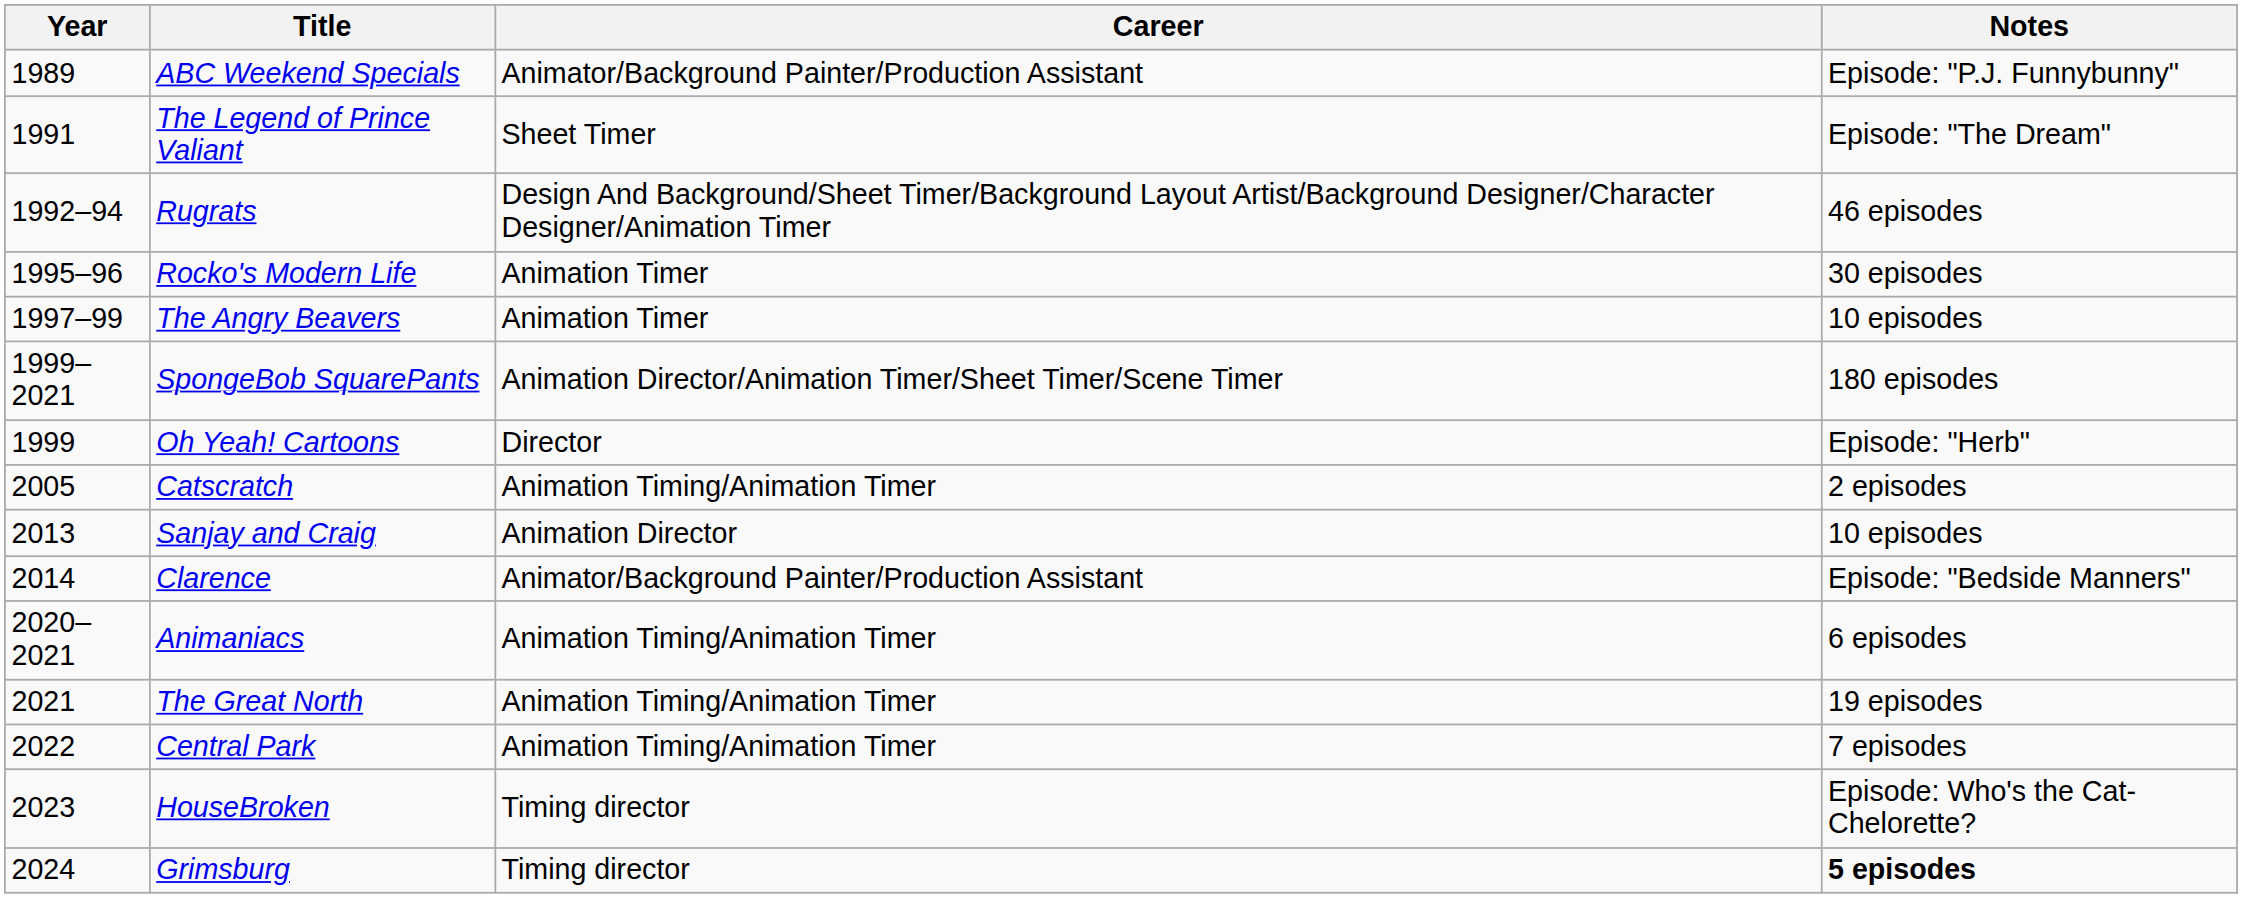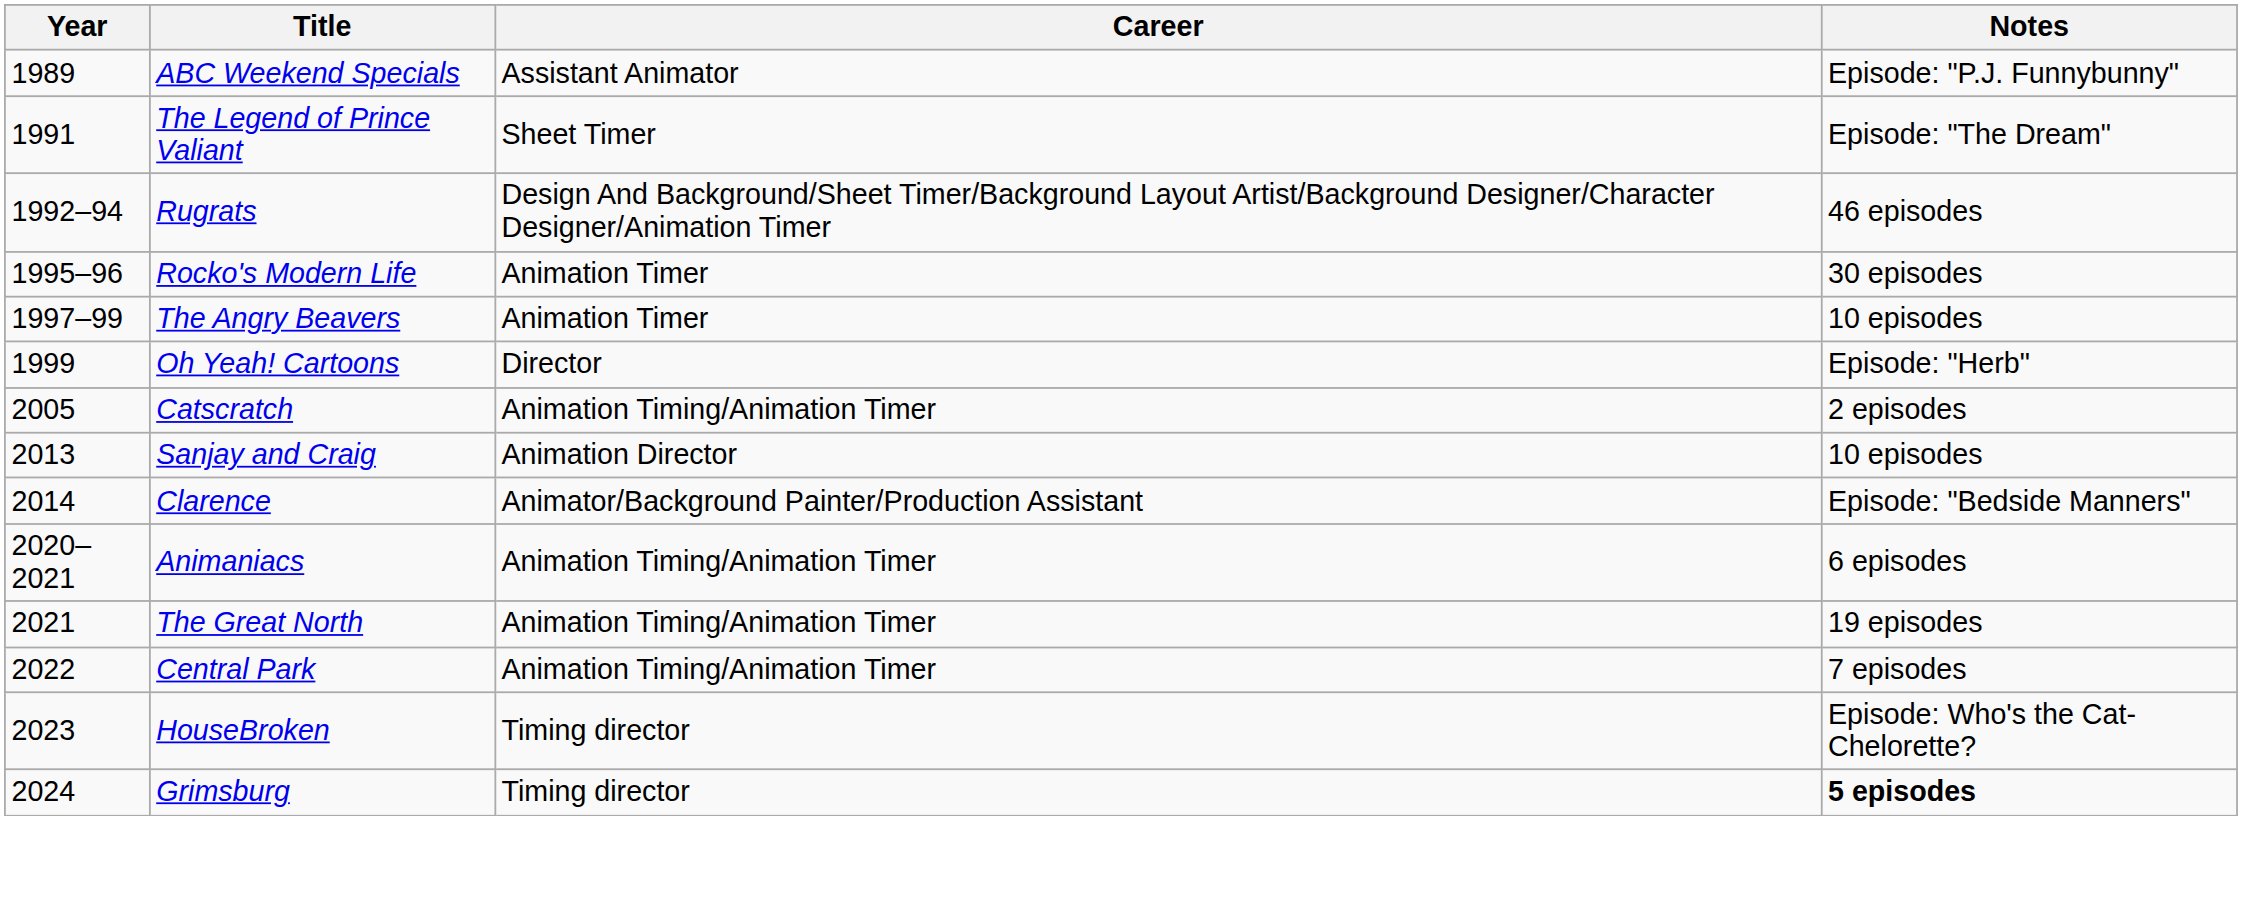ABC Weekend Specials | Career: Animator/Background Painter/Production Assistant -> Assistant Animator
- row: 1999–2021 | SpongeBob SquarePants | Animation Director/Animation Timer/Sheet Timer/Scene Timer | 180 episodes
